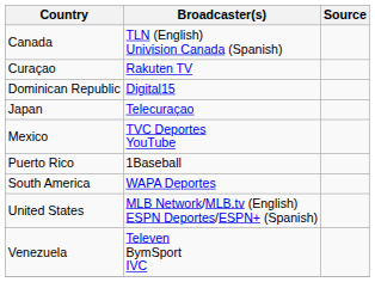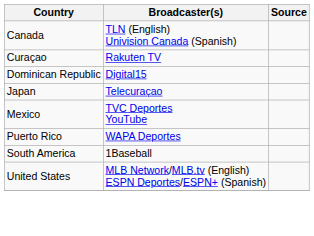Puerto Rico | Broadcaster(s): 1Baseball -> WAPA Deportes
South America | Broadcaster(s): WAPA Deportes -> 1Baseball
- row: Venezuela | Televen BymSport IVC
